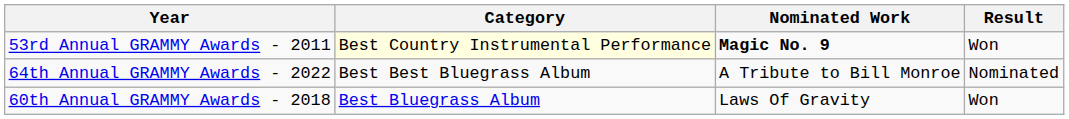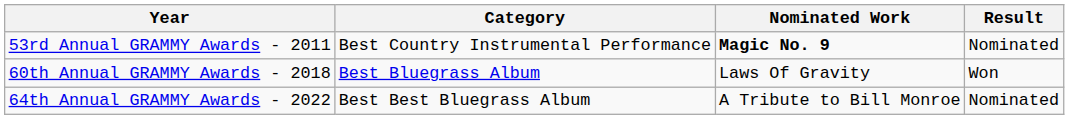53rd Annual GRAMMY Awards - 2011 | Category: lightyellow background -> no background
53rd Annual GRAMMY Awards - 2011 | Result: Won -> Nominated
rows swapped: 60th Annual GRAMMY Awards - 2018 <-> 64th Annual GRAMMY Awards - 2022
